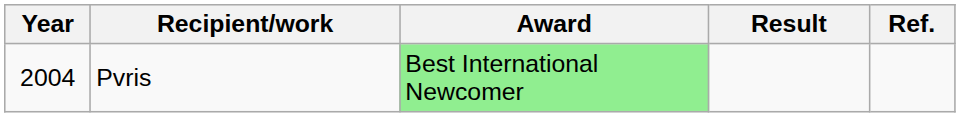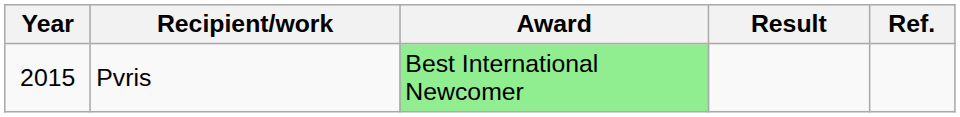Pvris | Year: 2004 -> 2015
